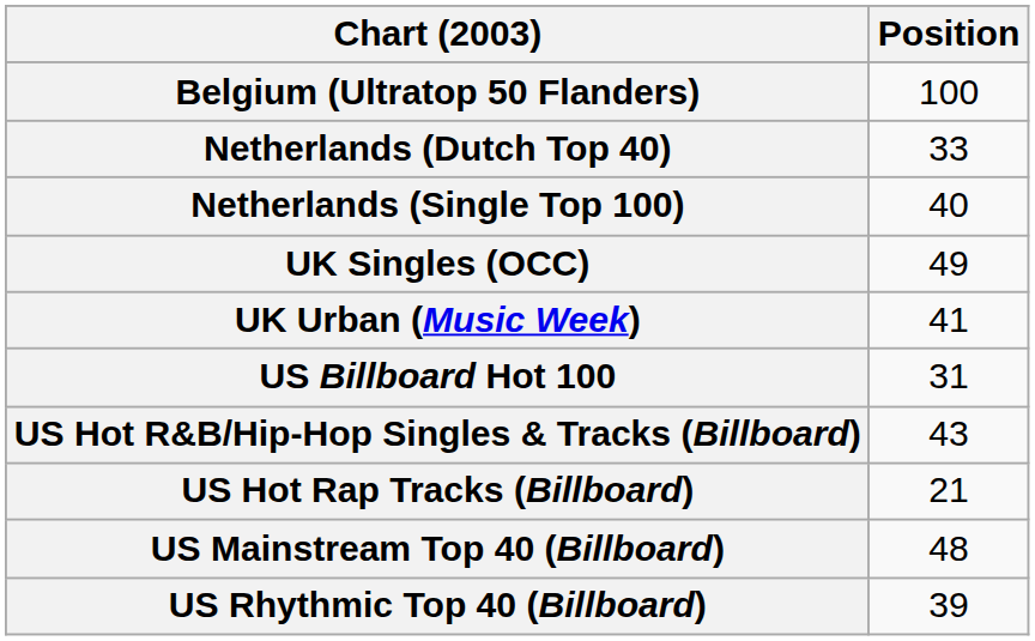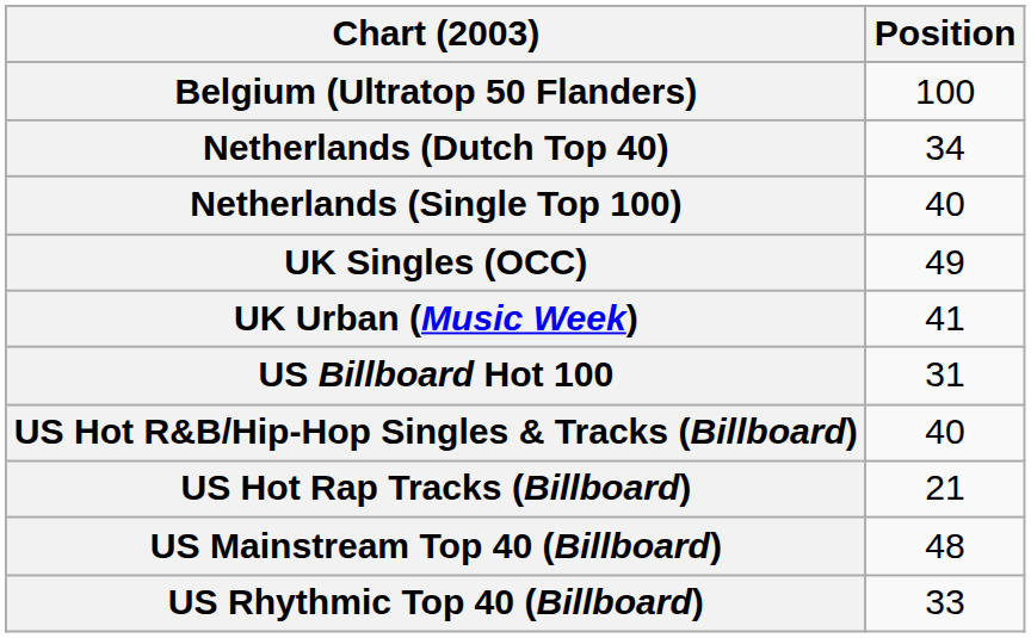Netherlands (Dutch Top 40) | Position: 33 -> 34
US Hot R&B/Hip-Hop Singles & Tracks (Billboard) | Position: 43 -> 40
US Rhythmic Top 40 (Billboard) | Position: 39 -> 33
